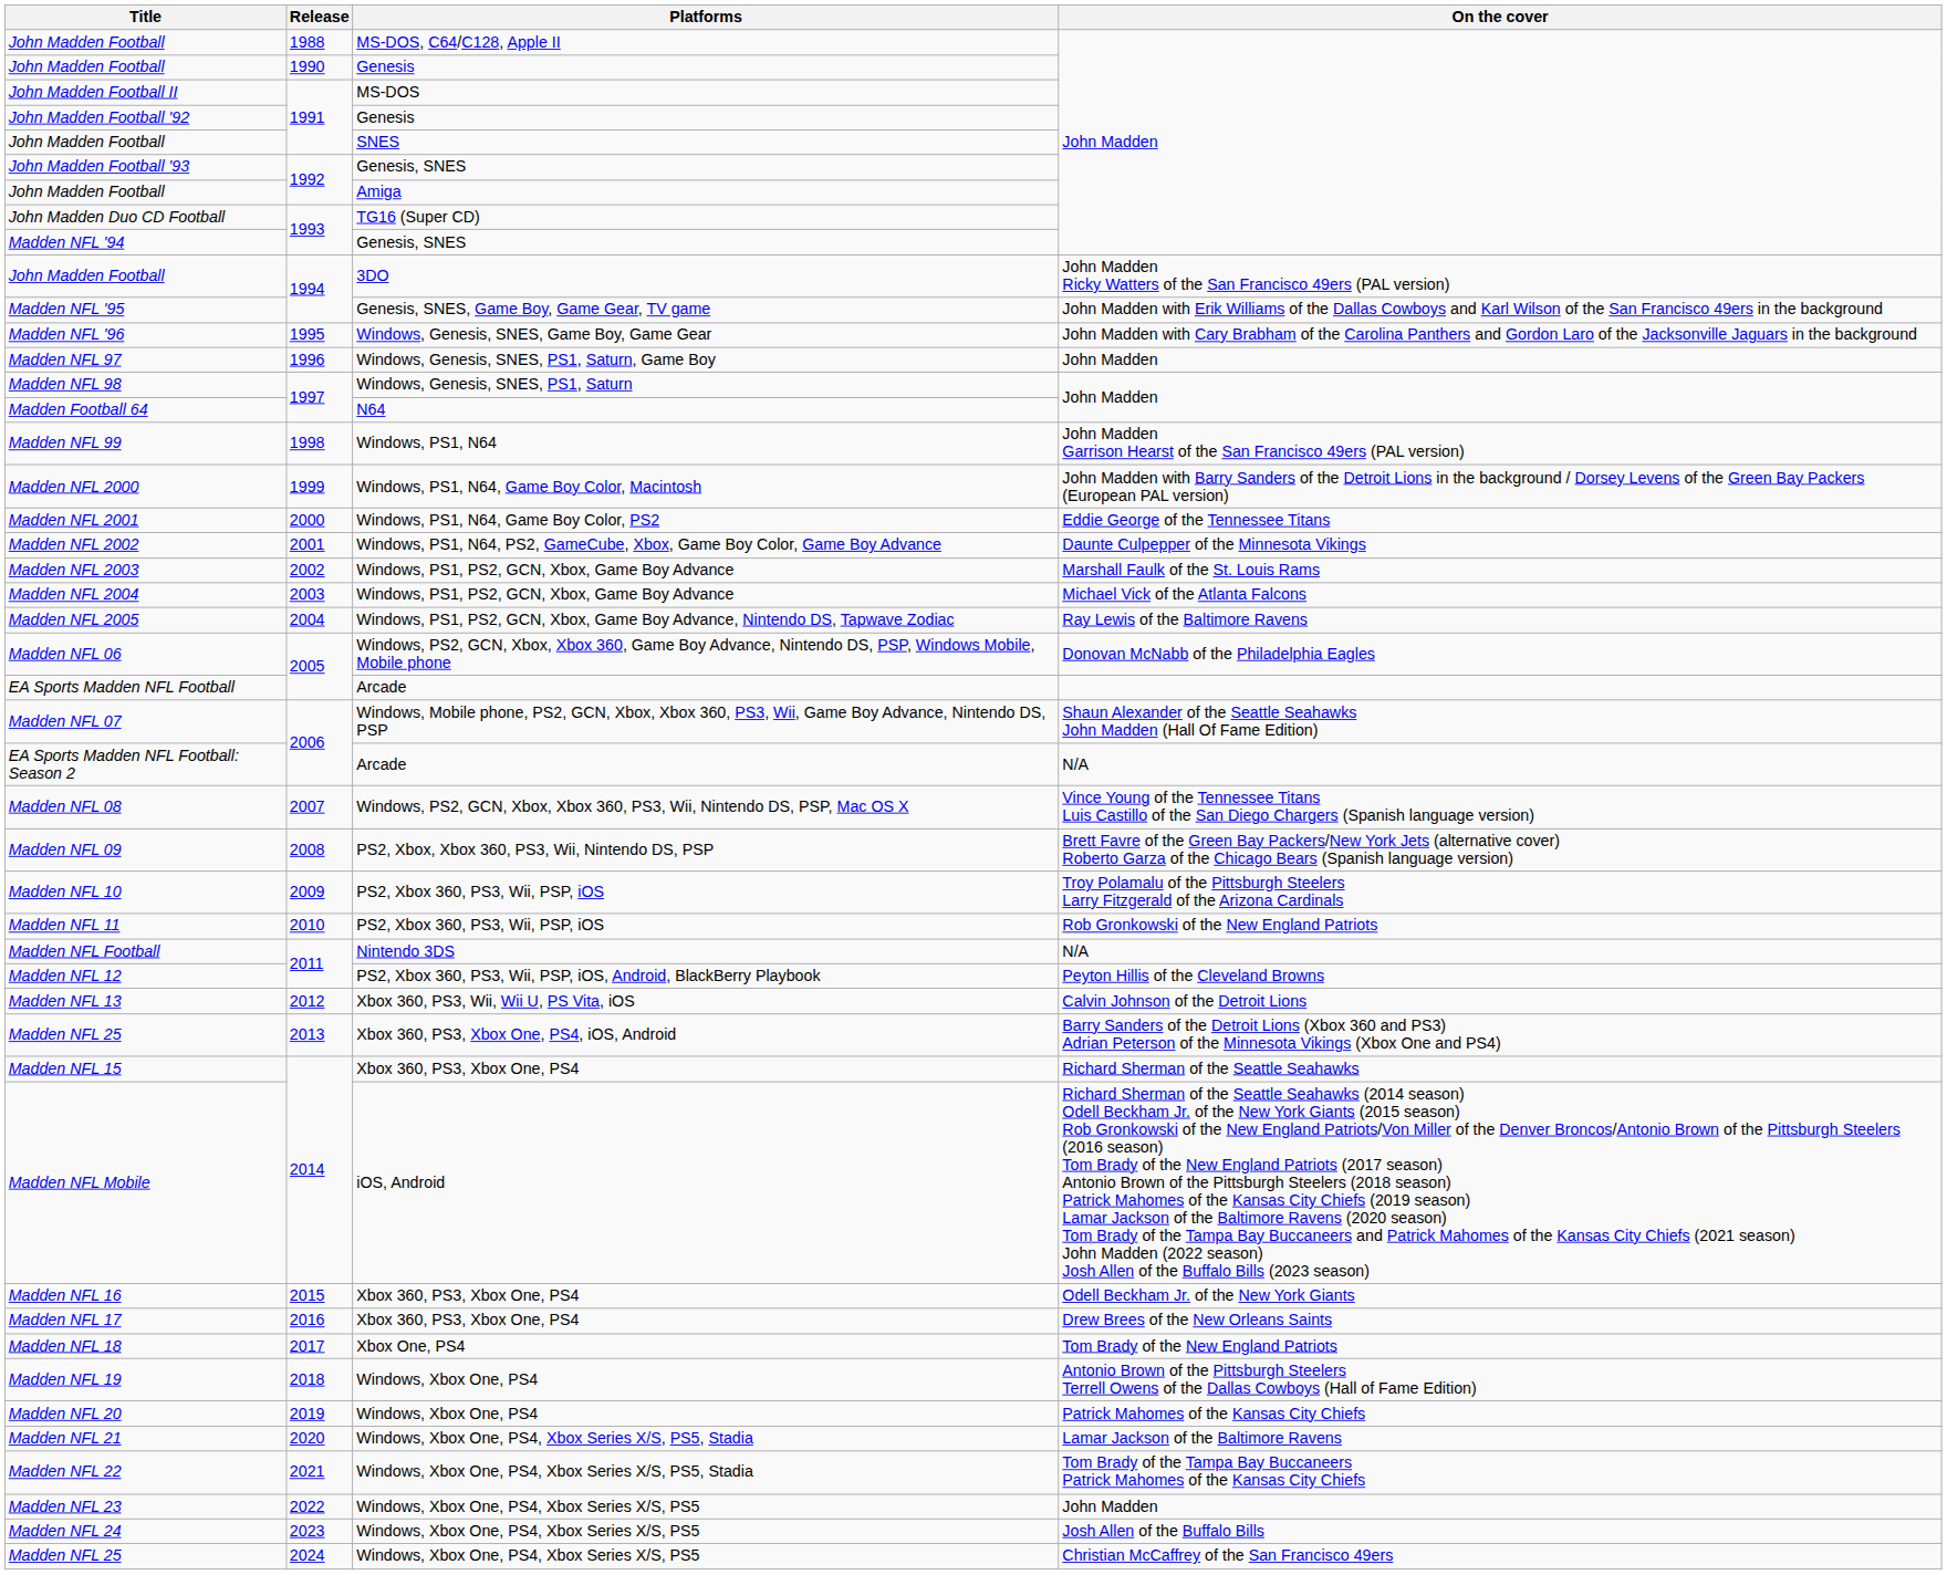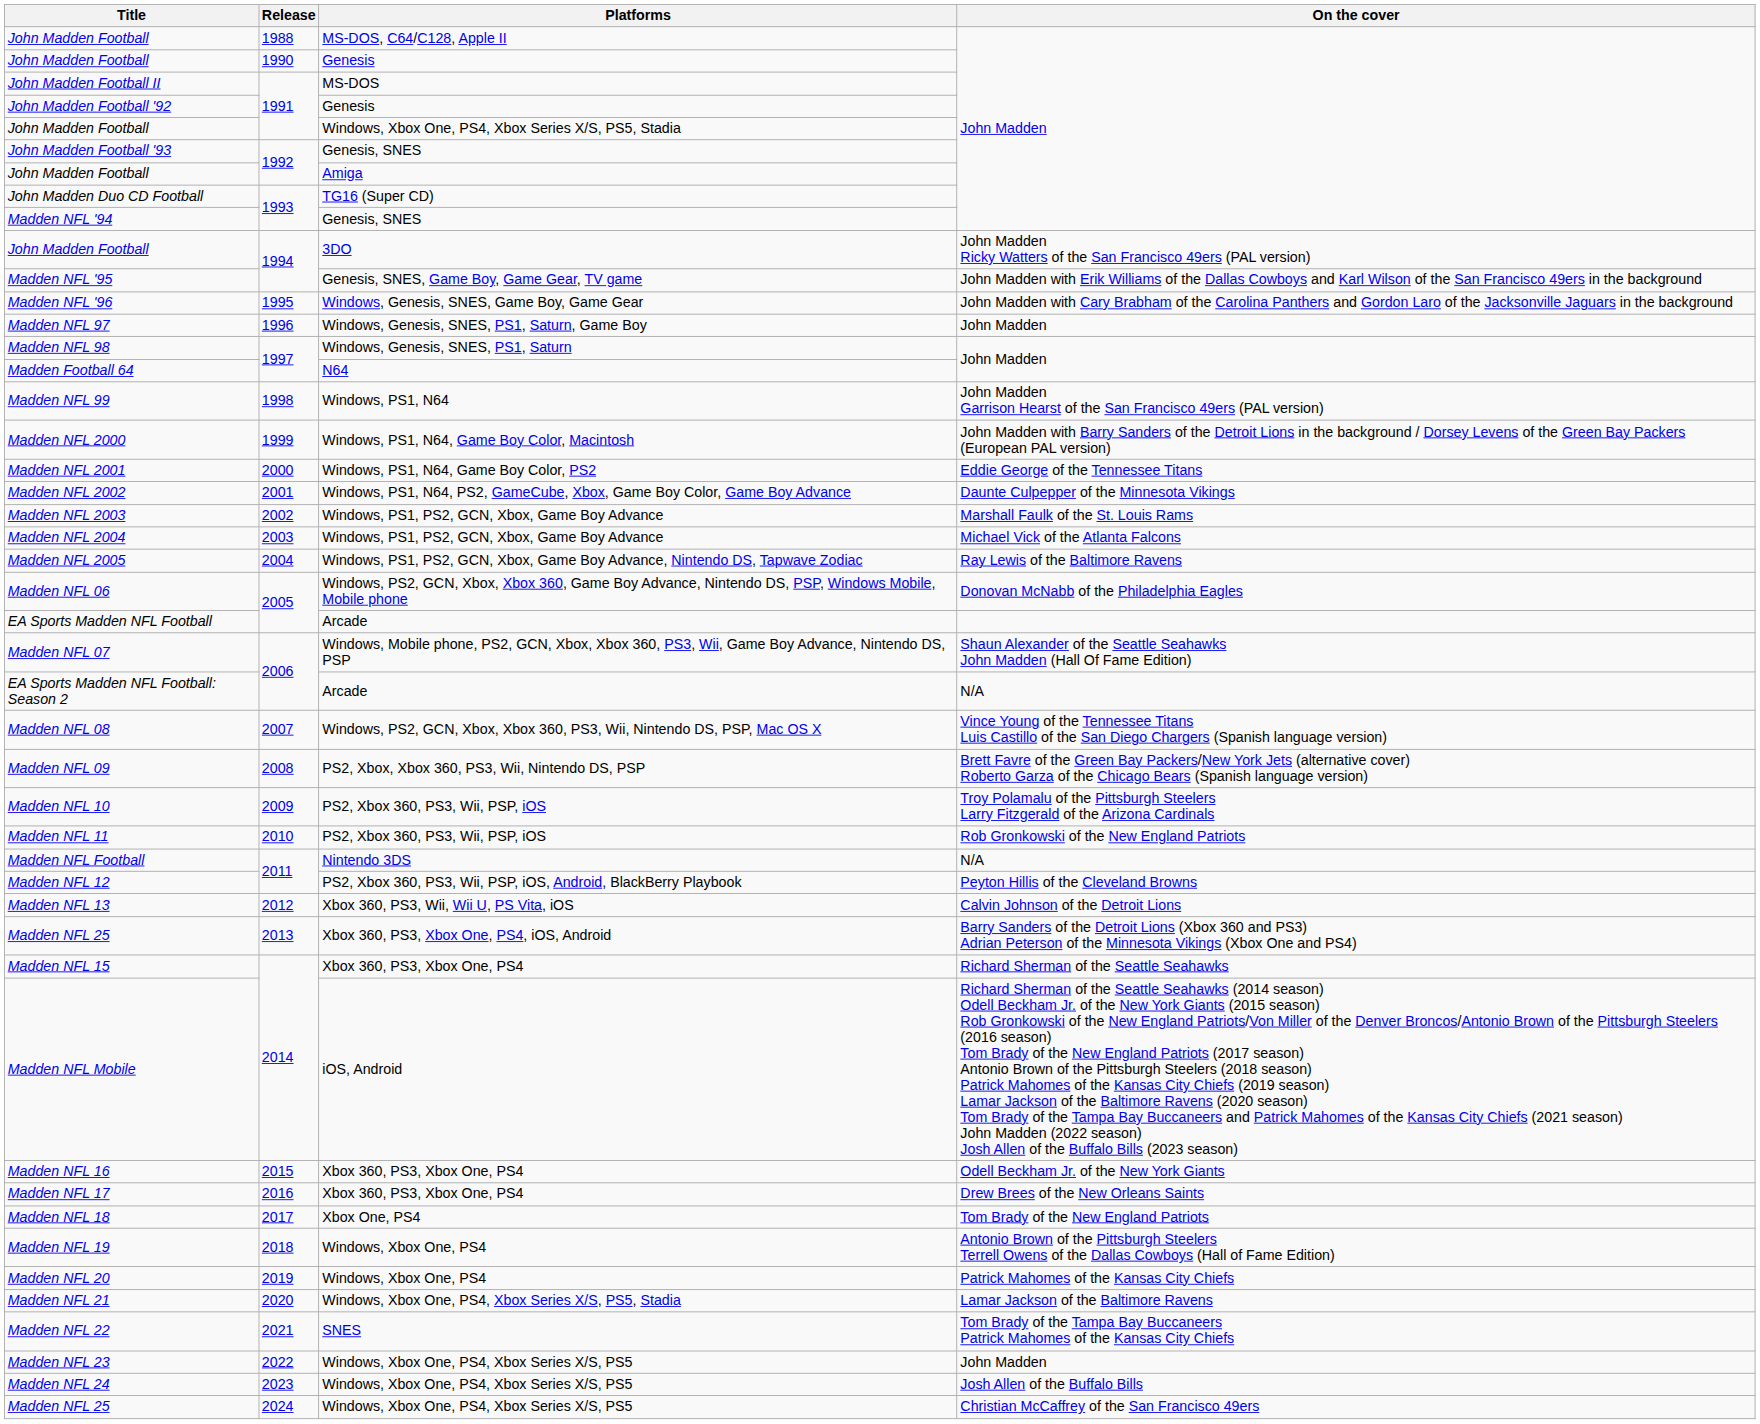John Madden Football / 1991 | Platforms: SNES -> Windows, Xbox One, PS4, Xbox Series X/S, PS5, Stadia
Madden NFL 22 | Platforms: Windows, Xbox One, PS4, Xbox Series X/S, PS5, Stadia -> SNES
